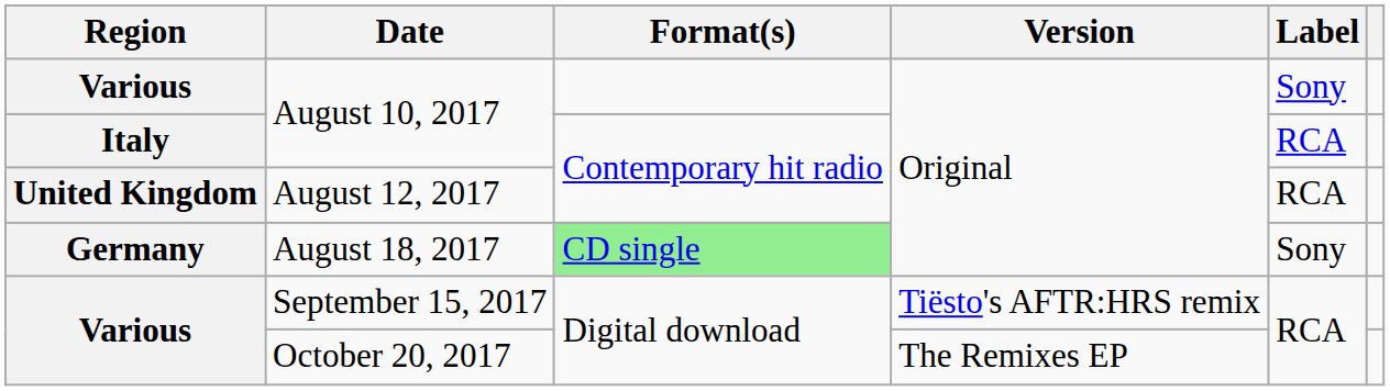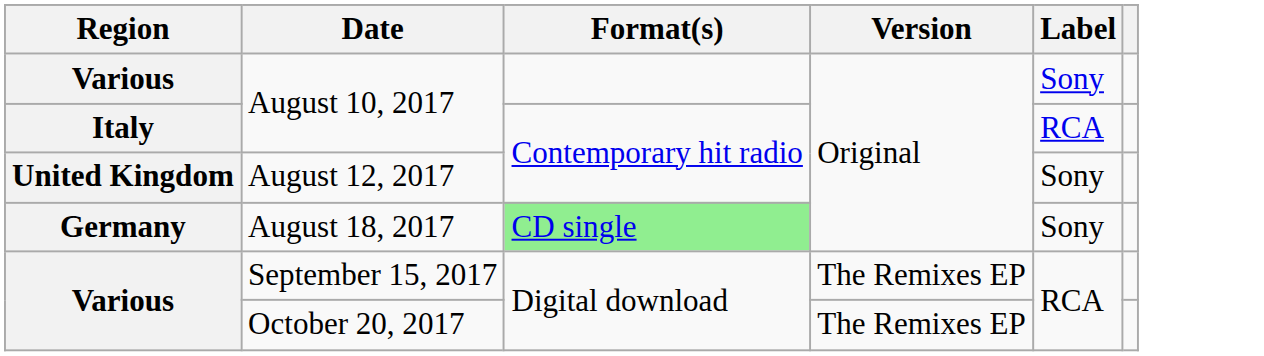August 12, 2017 | Label: RCA -> Sony
September 15, 2017 | Version: Tiësto's AFTR:HRS remix -> The Remixes EP
